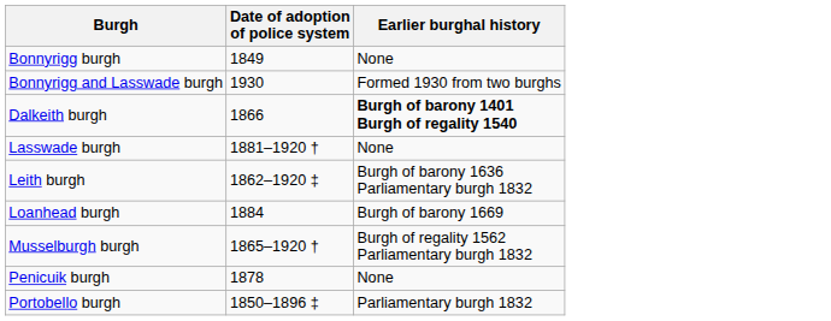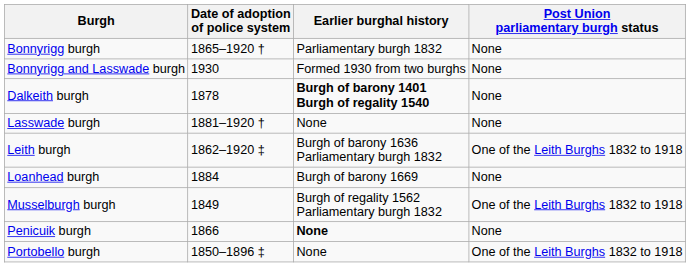+ column: Post Union parliamentary burgh status | None | None | None | None | One of the Leith Burghs 1832 to 1918 | None | One of the Leith Burghs 1832 to 1918 | None | One of the Leith Burghs 1832 to 1918
Bonnyrigg burgh | Date of adoption of police system: 1849 -> 1865–1920 †
Bonnyrigg burgh | Earlier burghal history: None -> Parliamentary burgh 1832
Dalkeith burgh | Date of adoption of police system: 1866 -> 1878
Musselburgh burgh | Date of adoption of police system: 1865–1920 † -> 1849
Penicuik burgh | Date of adoption of police system: 1878 -> 1866
Penicuik burgh | Earlier burghal history: normal -> bold
Portobello burgh | Earlier burghal history: Parliamentary burgh 1832 -> None
